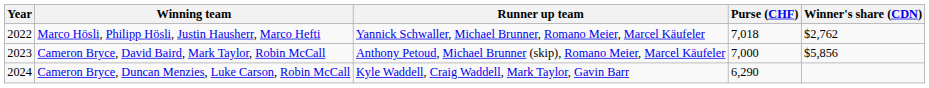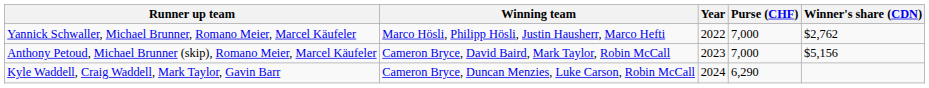columns swapped: Year <-> Runner up team
Marco Hösli, Philipp Hösli, Justin Hausherr, Marco Hefti | Purse (CHF): 7,018 -> 7,000
Cameron Bryce, David Baird, Mark Taylor, Robin McCall | Winner's share (CDN): $5,856 -> $5,156
